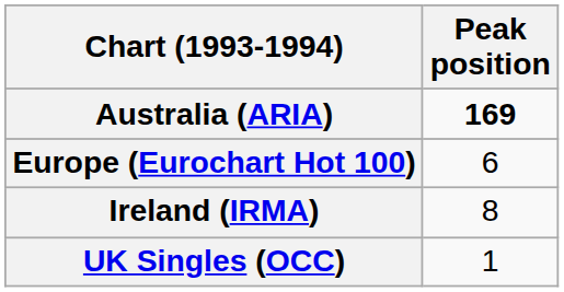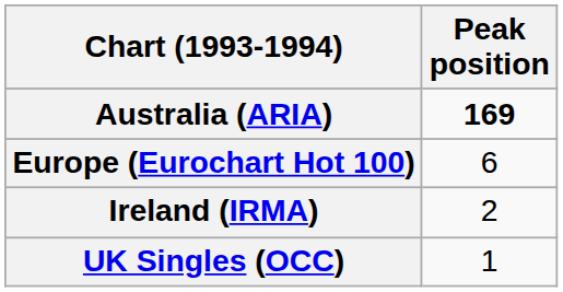Ireland (IRMA) | Peak position: 8 -> 2
